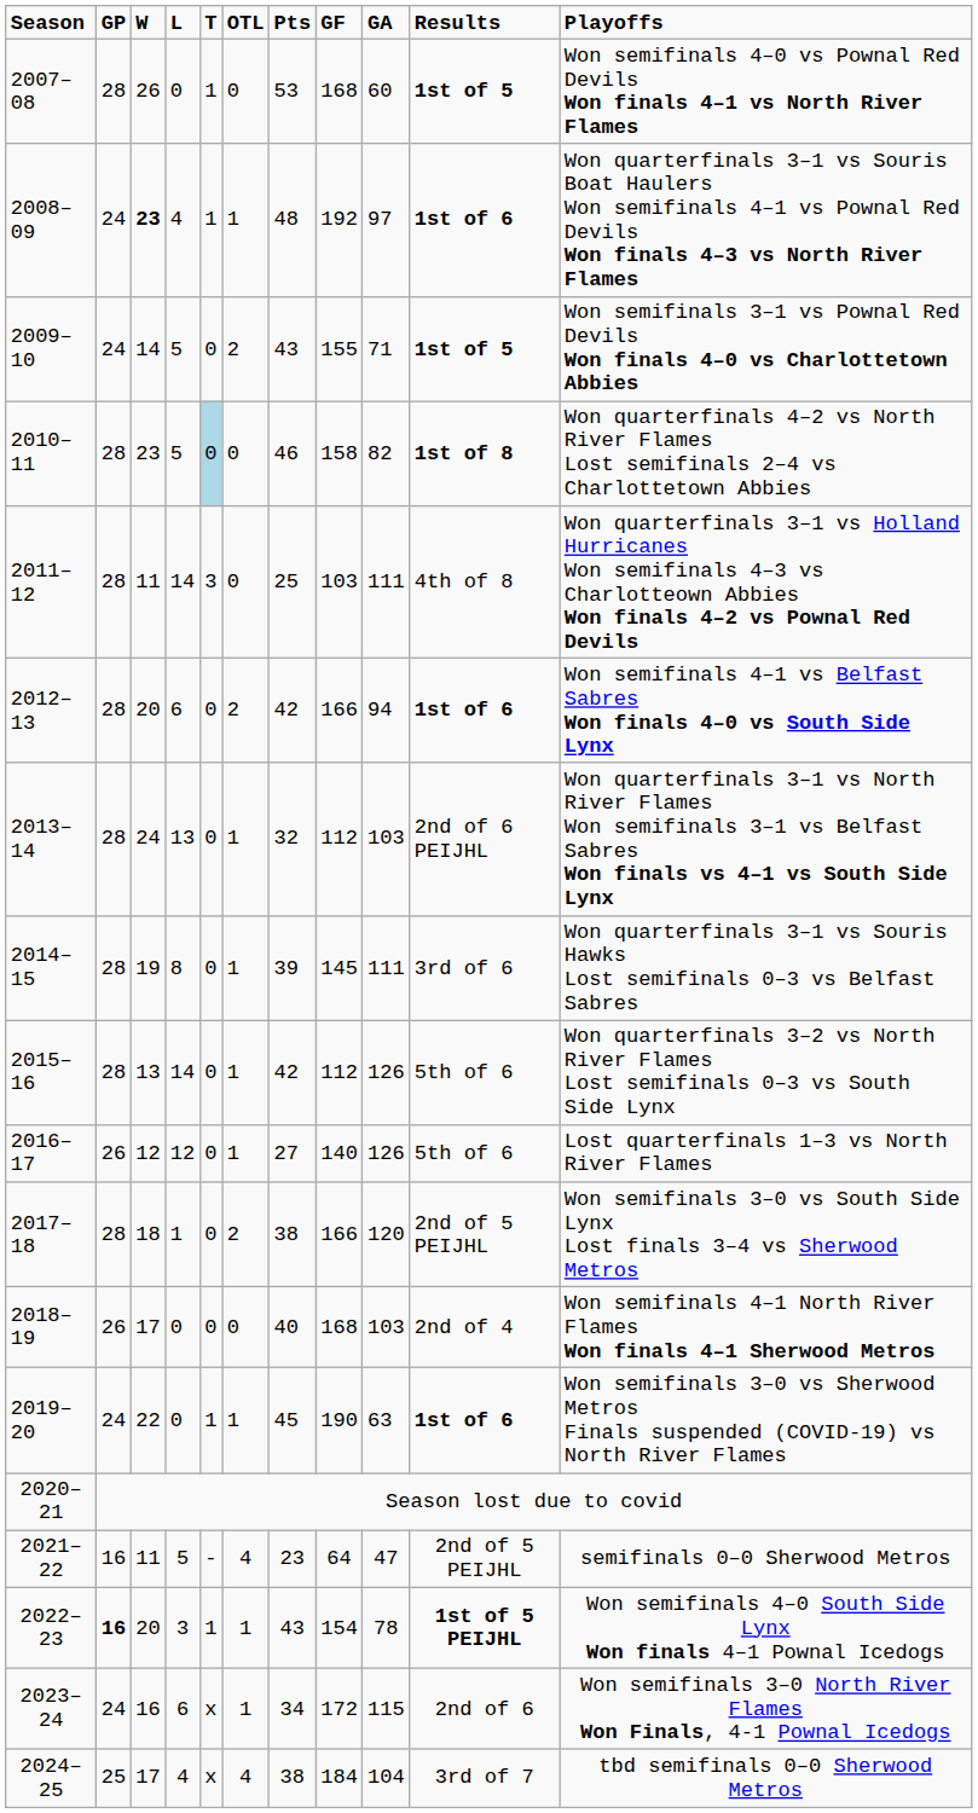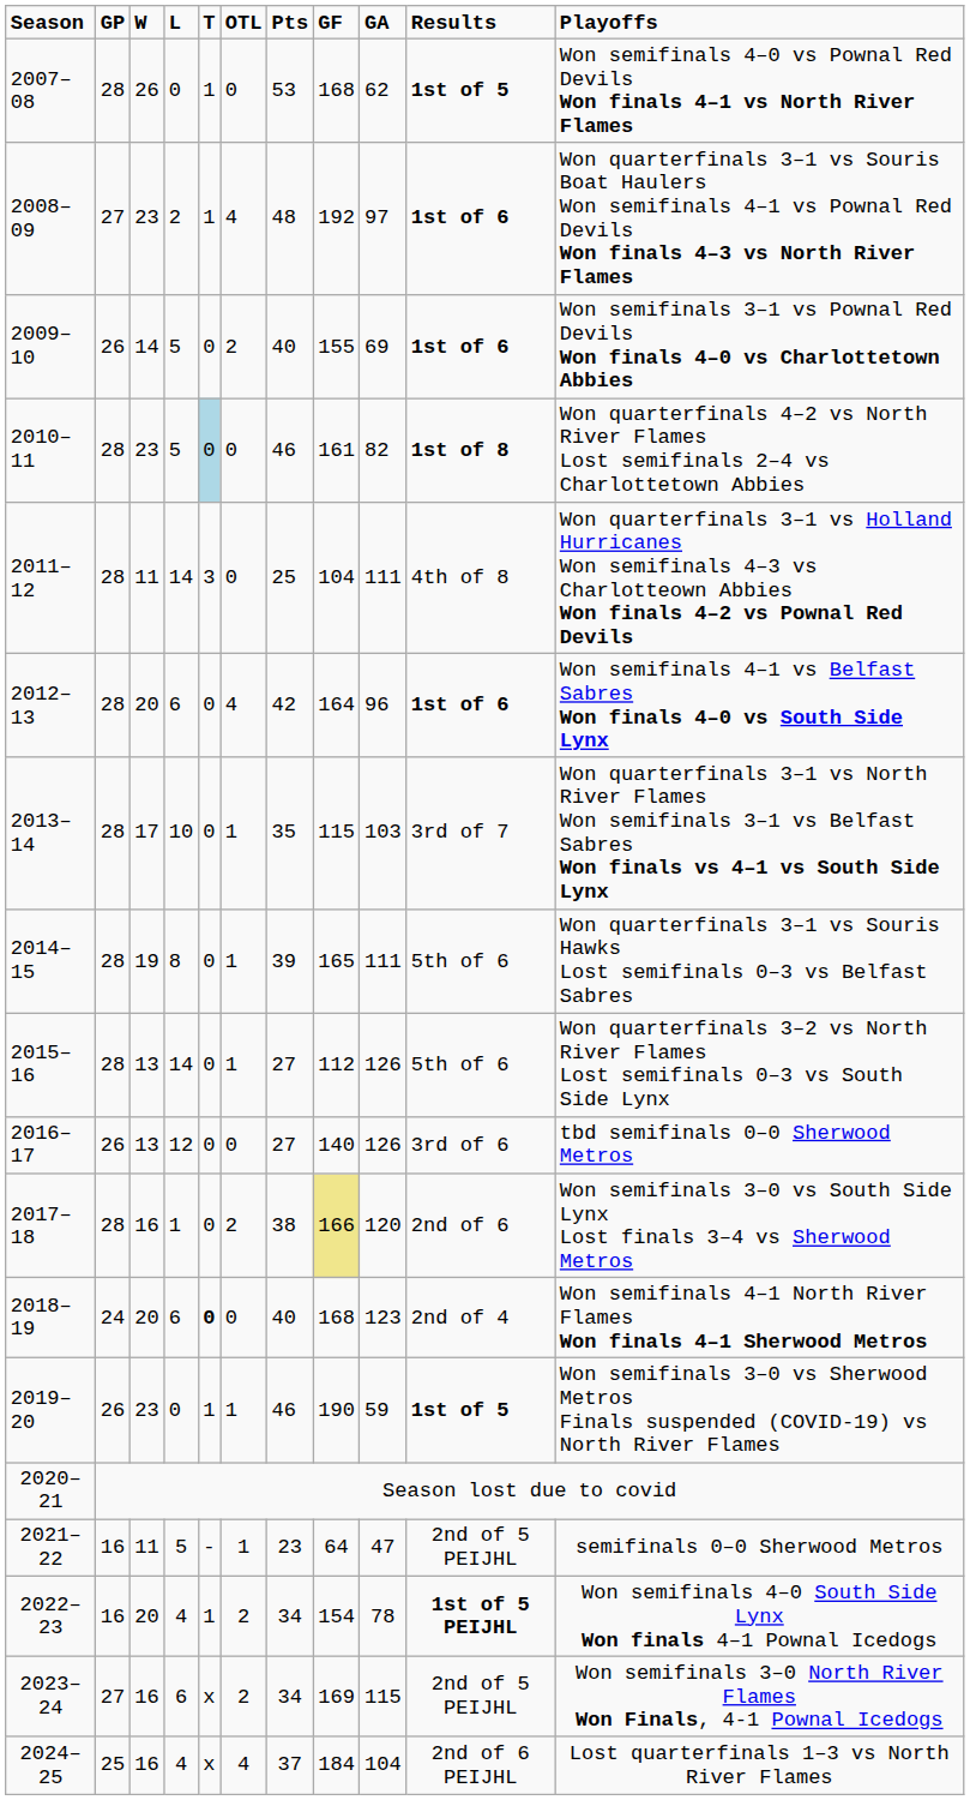2007–08 | GA: 60 -> 62
2008–09 | GP: 24 -> 27
2008–09 | W: bold -> normal
2008–09 | L: 4 -> 2
2008–09 | OTL: 1 -> 4
2009–10 | GP: 24 -> 26
2009–10 | Pts: 43 -> 40
2009–10 | GA: 71 -> 69
2009–10 | Results: 1st of 5 -> 1st of 6
2010–11 | GF: 158 -> 161
2011–12 | GF: 103 -> 104
2012–13 | OTL: 2 -> 4
2012–13 | GF: 166 -> 164
2012–13 | GA: 94 -> 96
2013–14 | W: 24 -> 17
2013–14 | L: 13 -> 10
2013–14 | Pts: 32 -> 35
2013–14 | GF: 112 -> 115
2013–14 | Results: 2nd of 6 PEIJHL -> 3rd of 7
2014–15 | GF: 145 -> 165
2014–15 | Results: 3rd of 6 -> 5th of 6
2015–16 | Pts: 42 -> 27
2016–17 | W: 12 -> 13
2016–17 | OTL: 1 -> 0
2016–17 | Results: 5th of 6 -> 3rd of 6
2016–17 | Playoffs: Lost quarterfinals 1–3 vs North River Flames -> tbd semifinals 0–0 Sherwood Metros
2017–18 | W: 18 -> 16
2017–18 | GF: no background -> khaki background
2017–18 | Results: 2nd of 5 PEIJHL -> 2nd of 6
2018–19 | GP: 26 -> 24
2018–19 | W: 17 -> 20
2018–19 | L: 0 -> 6
2018–19 | T: normal -> bold
2018–19 | GA: 103 -> 123
2019–20 | GP: 24 -> 26
2019–20 | W: 22 -> 23
2019–20 | Pts: 45 -> 46
2019–20 | GA: 63 -> 59
2019–20 | Results: 1st of 6 -> 1st of 5
2021–22 | OTL: 4 -> 1
2022–23 | GP: bold -> normal
2022–23 | L: 3 -> 4
2022–23 | OTL: 1 -> 2
2022–23 | Pts: 43 -> 34
2023–24 | GP: 24 -> 27
2023–24 | OTL: 1 -> 2
2023–24 | GF: 172 -> 169
2023–24 | Results: 2nd of 6 -> 2nd of 5 PEIJHL
2024–25 | W: 17 -> 16
2024–25 | Pts: 38 -> 37
2024–25 | Results: 3rd of 7 -> 2nd of 6 PEIJHL
2024–25 | Playoffs: tbd semifinals 0–0 Sherwood Metros -> Lost quarterfinals 1–3 vs North River Flames
